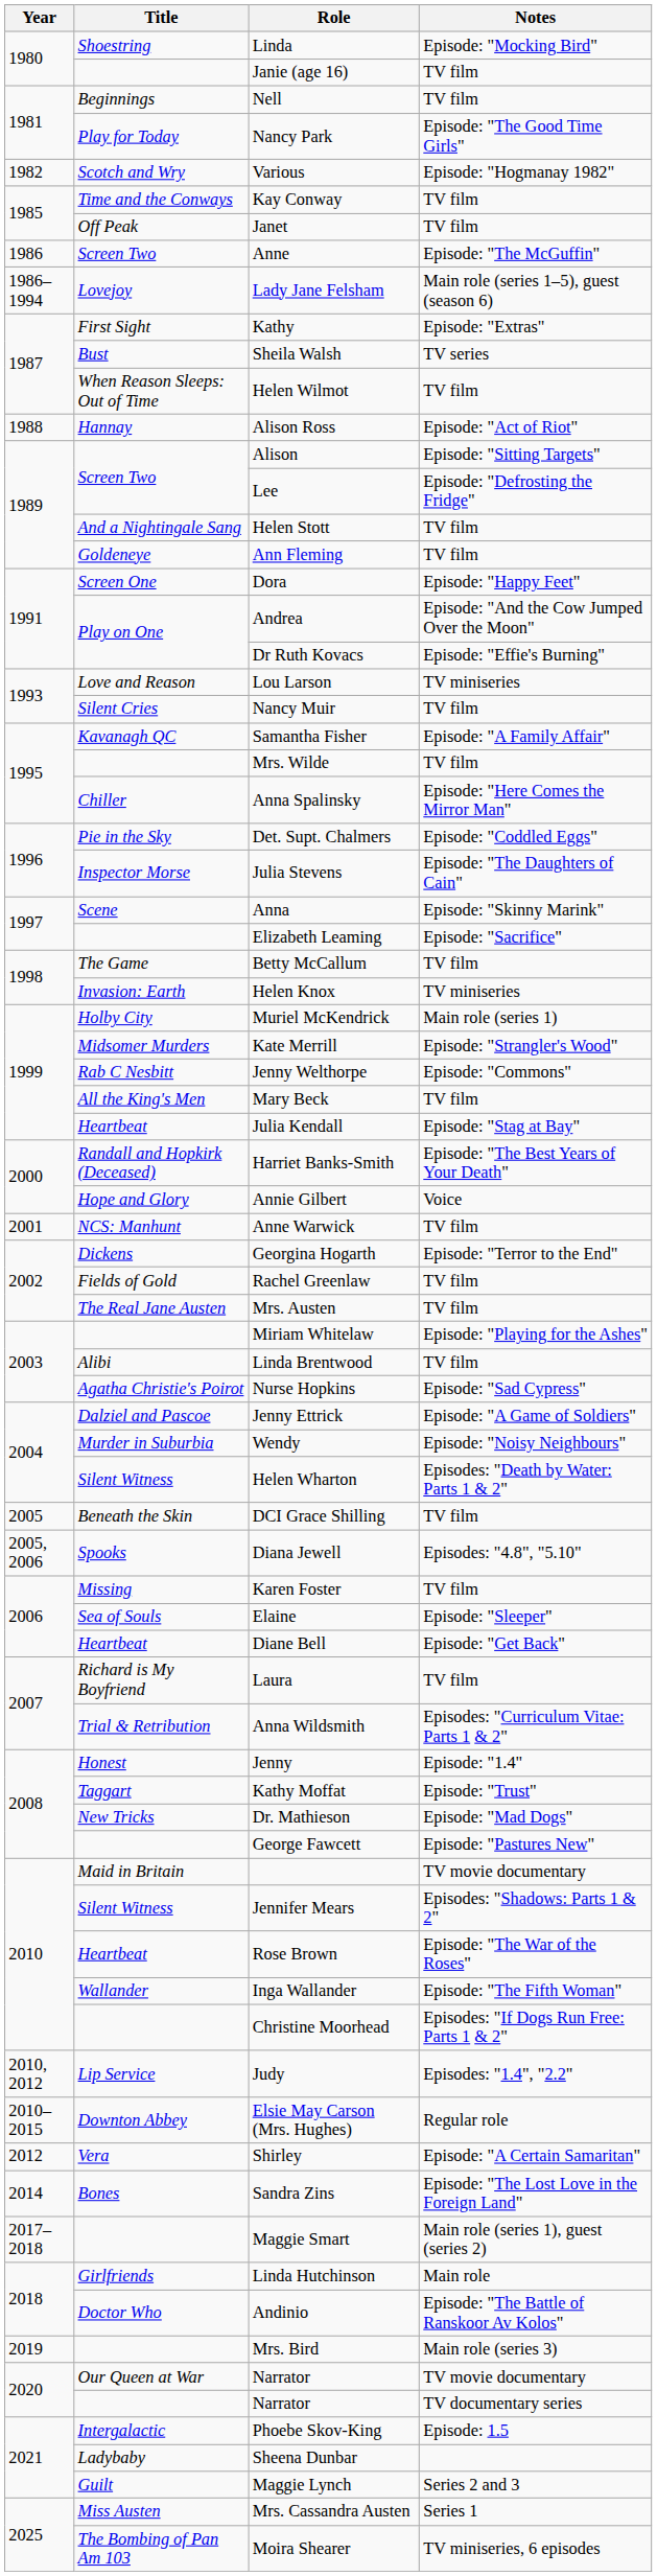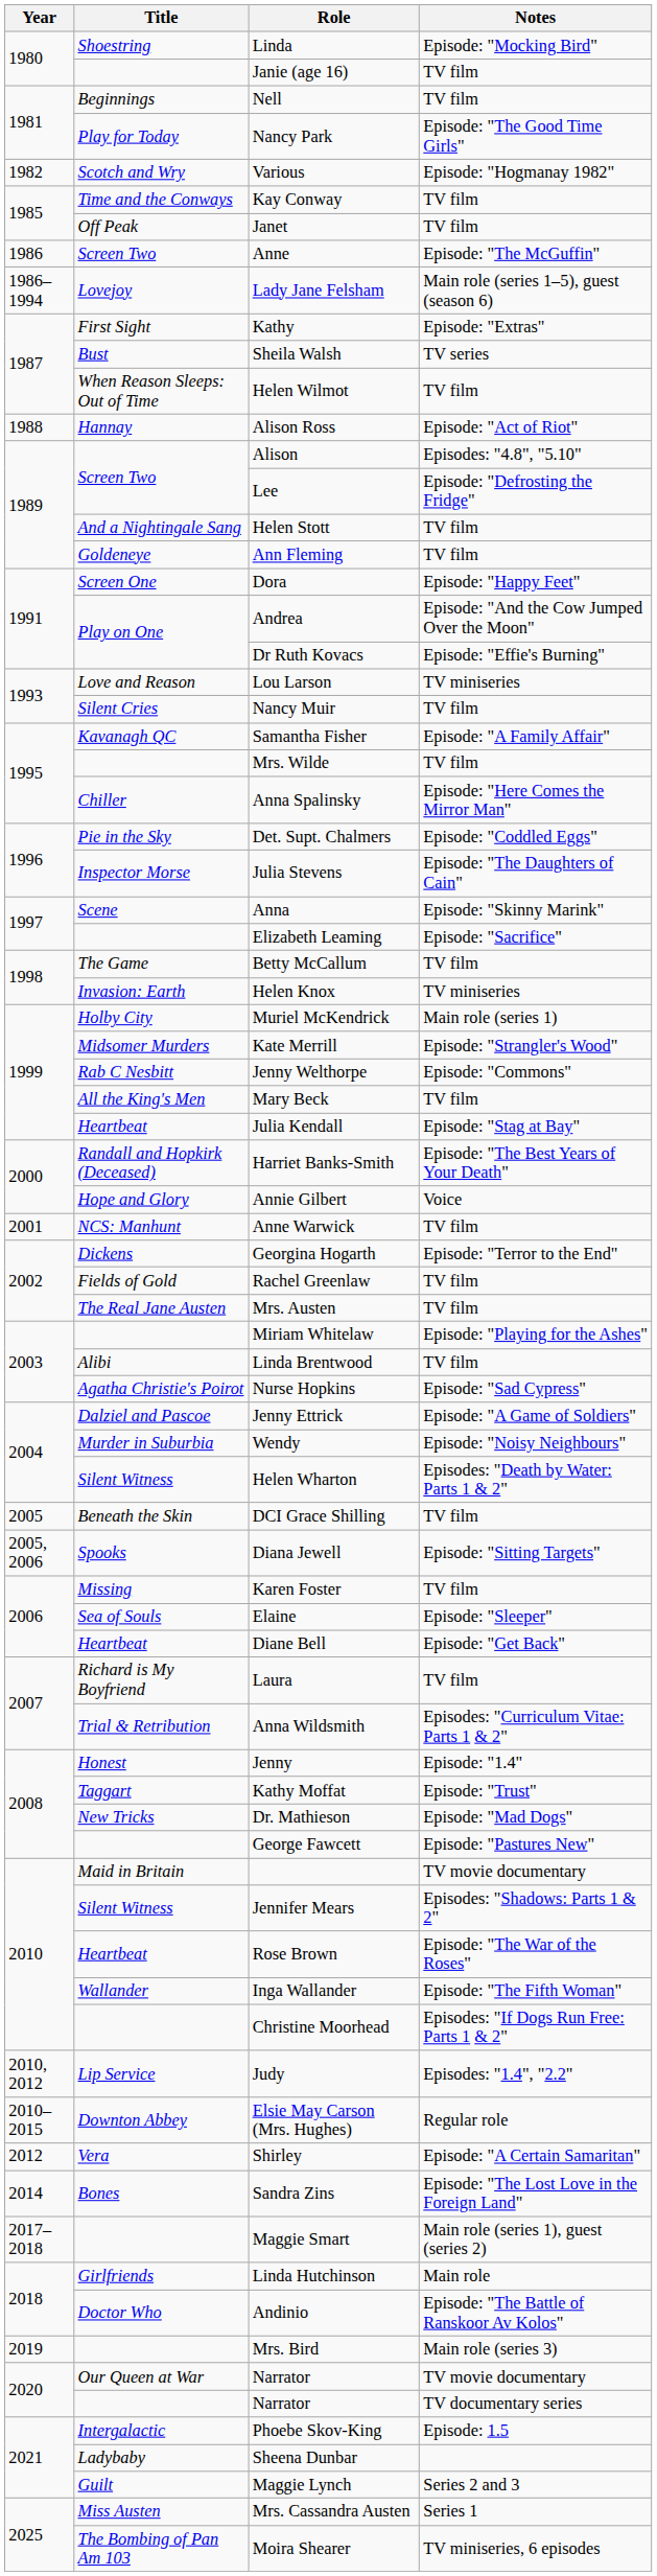Alison | Notes: Episode: "Sitting Targets" -> Episodes: "4.8", "5.10"
Diana Jewell | Notes: Episodes: "4.8", "5.10" -> Episode: "Sitting Targets"
